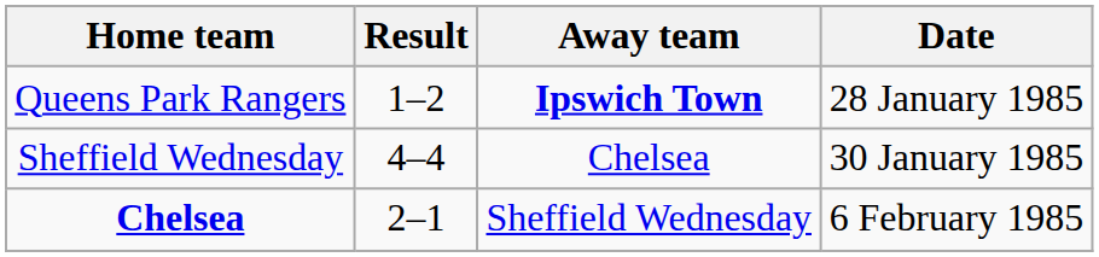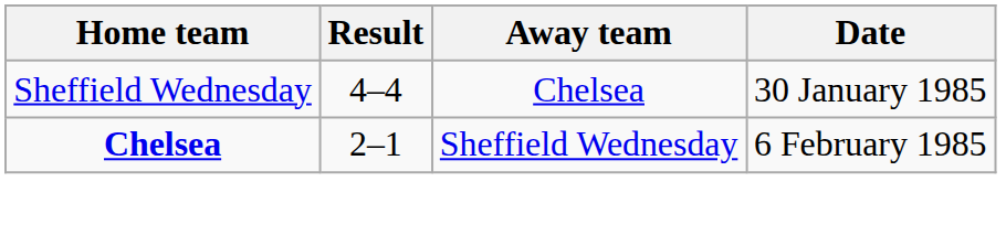- row: Queens Park Rangers | 1–2 | Ipswich Town | 28 January 1985
